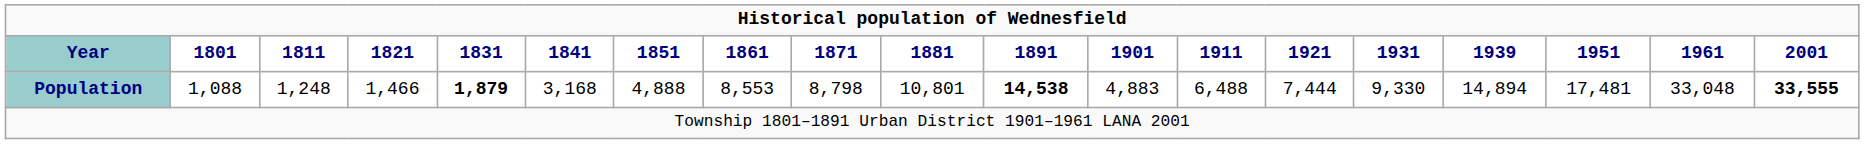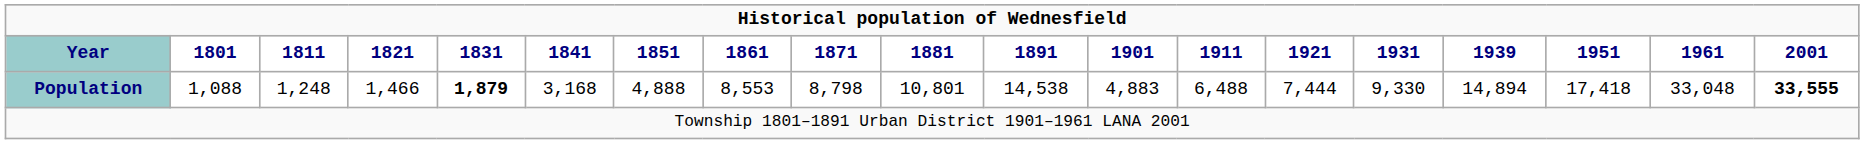Population | 1891: bold -> normal
Population | 1951: 17,481 -> 17,418
